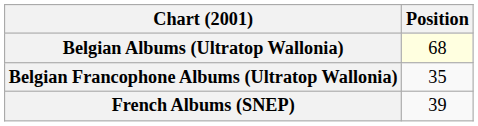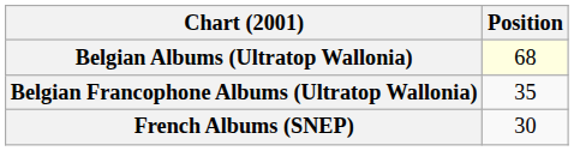French Albums (SNEP) | Position: 39 -> 30
